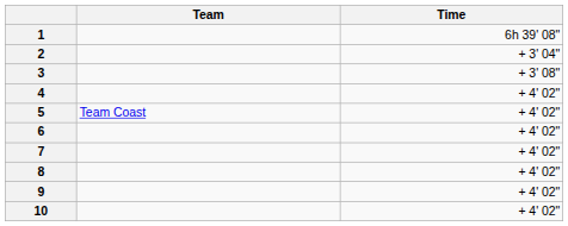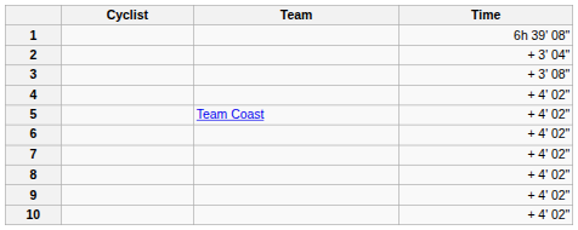+ column: Cyclist
